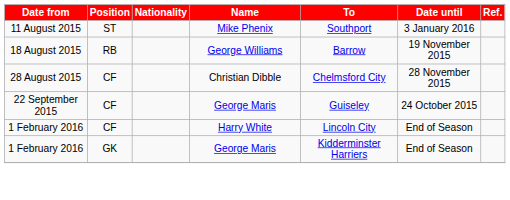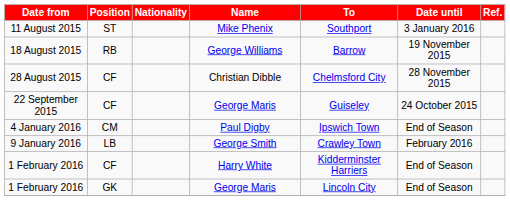+ row: 4 January 2016 | CM | Paul Digby | Ipswich Town | End of Season
+ row: 9 January 2016 | LB | George Smith | Crawley Town | February 2016
1 February 2016 / Harry White | To: Lincoln City -> Kidderminster Harriers
1 February 2016 / George Maris | To: Kidderminster Harriers -> Lincoln City
